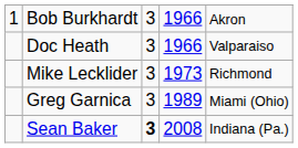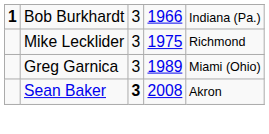Bob Burkhardt | column 1: normal -> bold
Bob Burkhardt | column 5: Akron -> Indiana (Pa.)
- row: Doc Heath | 3 | 1966 | Valparaiso
Mike Lecklider | column 4: 1973 -> 1975
Sean Baker | column 5: Indiana (Pa.) -> Akron
